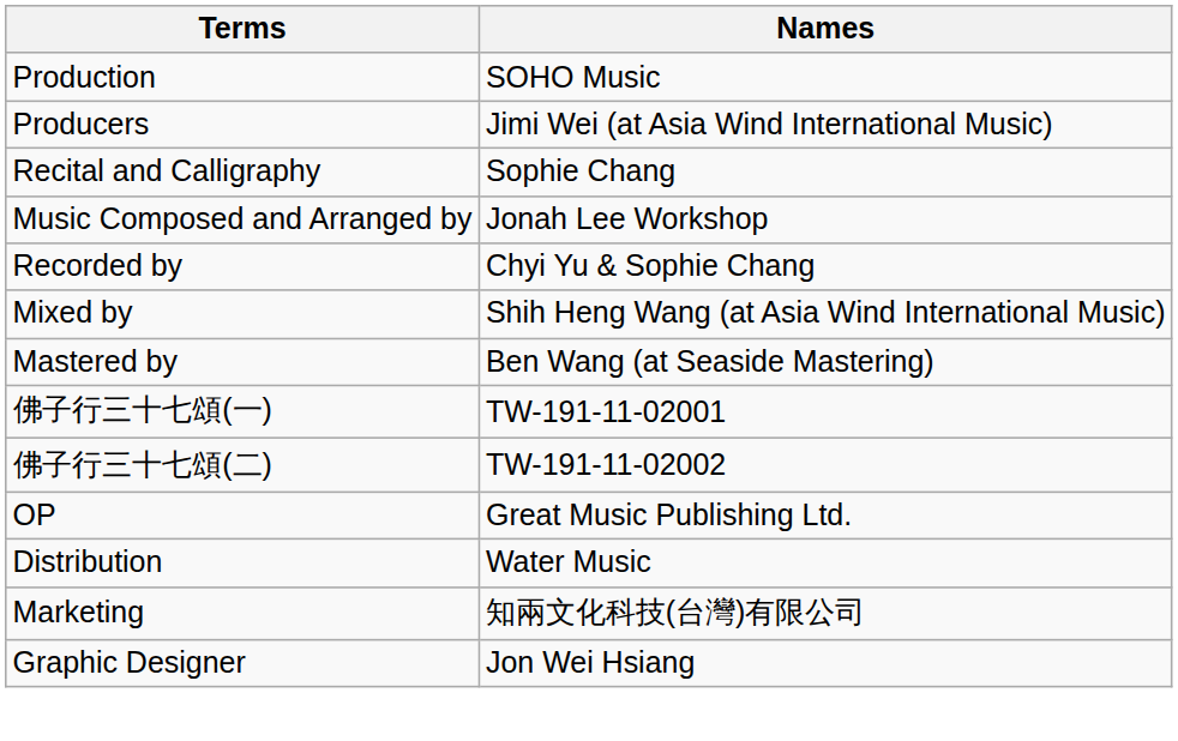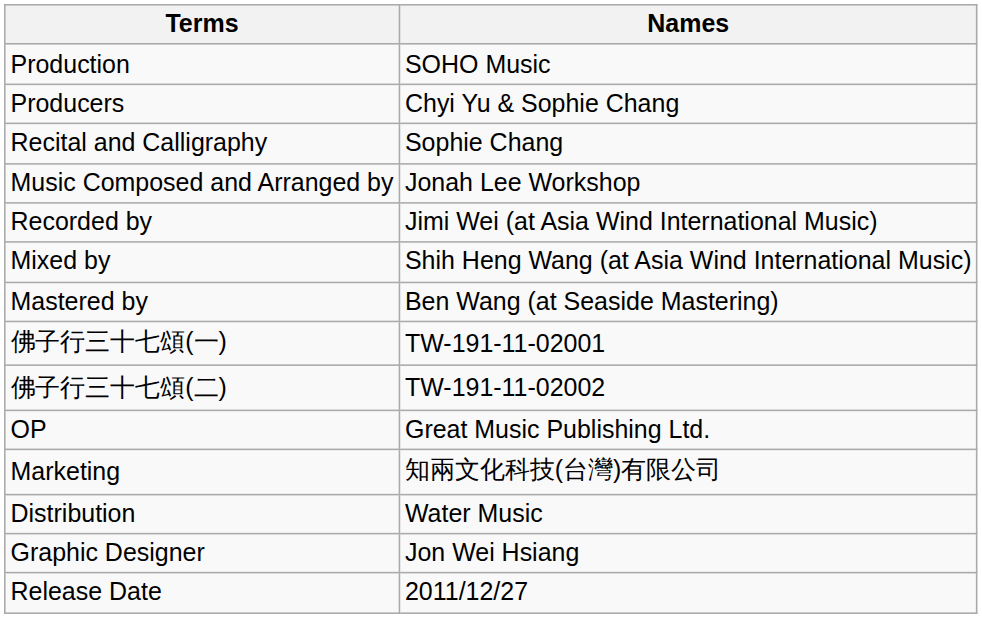Producers | Names: Jimi Wei (at Asia Wind International Music) -> Chyi Yu & Sophie Chang
Recorded by | Names: Chyi Yu & Sophie Chang -> Jimi Wei (at Asia Wind International Music)
rows swapped: Distribution <-> Marketing
+ row: Release Date | 2011/12/27
